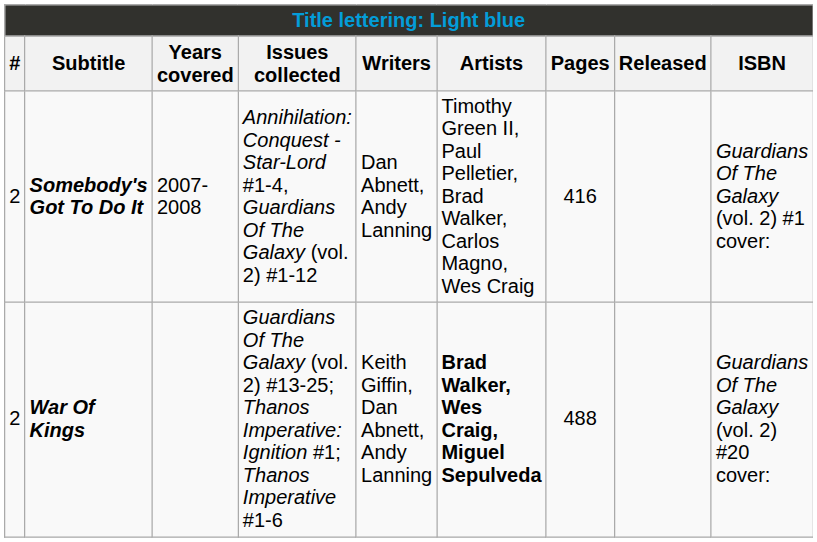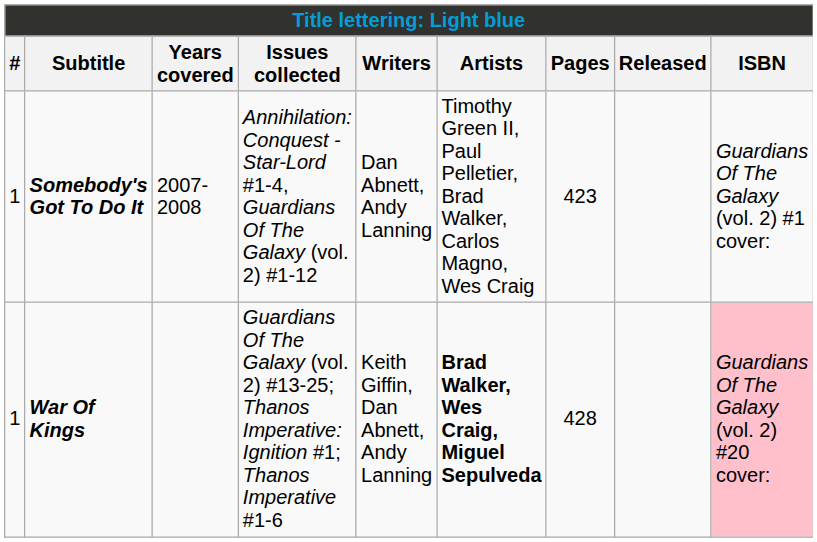Somebody's Got To Do It | #: 2 -> 1
Somebody's Got To Do It | Pages: 416 -> 423
War Of Kings | #: 2 -> 1
War Of Kings | Pages: 488 -> 428
War Of Kings | ISBN: no background -> pink background
